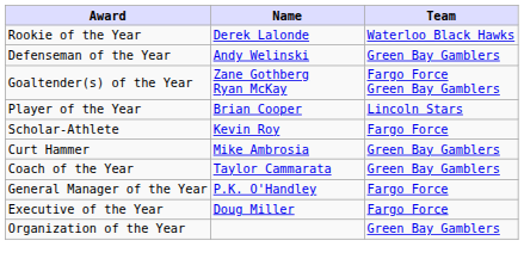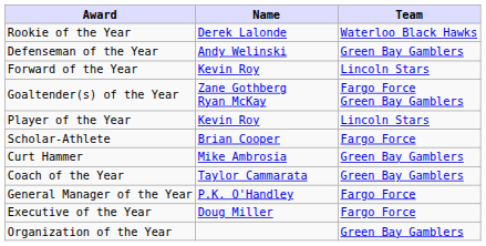+ row: Forward of the Year | Kevin Roy | Lincoln Stars
Player of the Year | Name: Brian Cooper -> Kevin Roy
Scholar-Athlete | Name: Kevin Roy -> Brian Cooper
